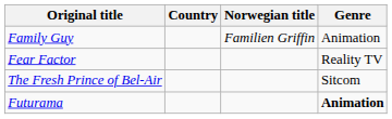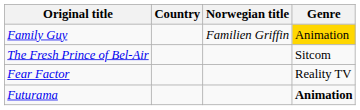Family Guy | Genre: no background -> gold background
rows swapped: Fear Factor <-> The Fresh Prince of Bel-Air
